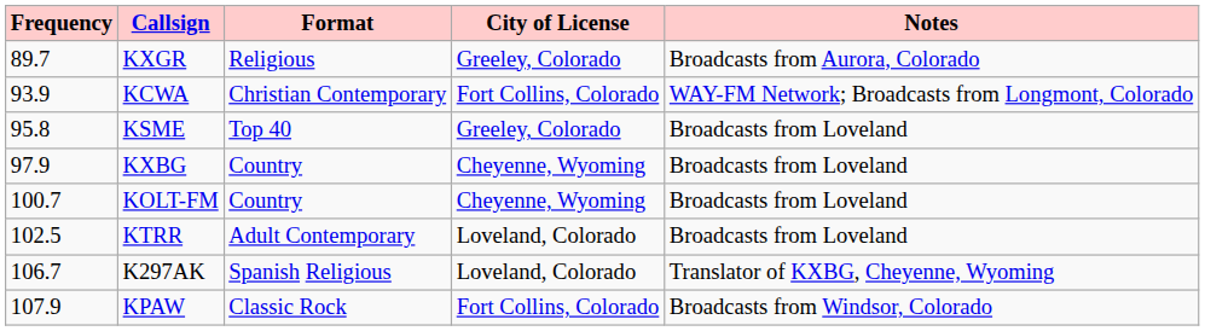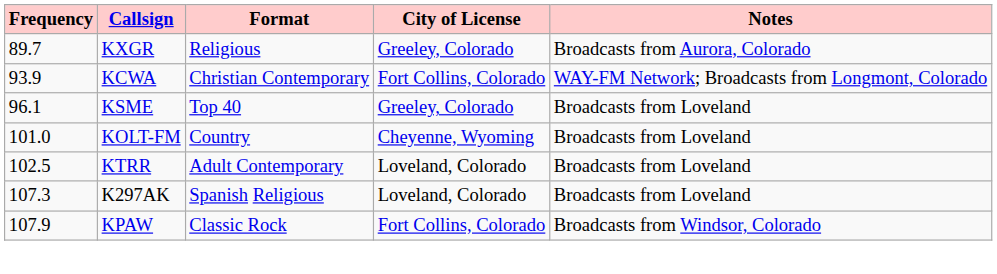KSME | Frequency: 95.8 -> 96.1
- row: 97.9 | KXBG | Country | Cheyenne, Wyoming | Broadcasts from Loveland
KOLT-FM | Frequency: 100.7 -> 101.0
K297AK | Frequency: 106.7 -> 107.3
K297AK | Notes: Translator of KXBG, Cheyenne, Wyoming -> Broadcasts from Loveland
